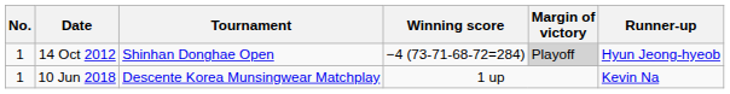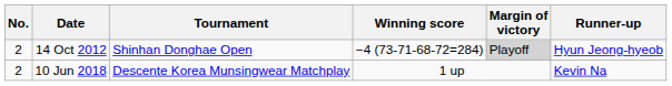14 Oct 2012 | No.: 1 -> 2
10 Jun 2018 | No.: 1 -> 2
